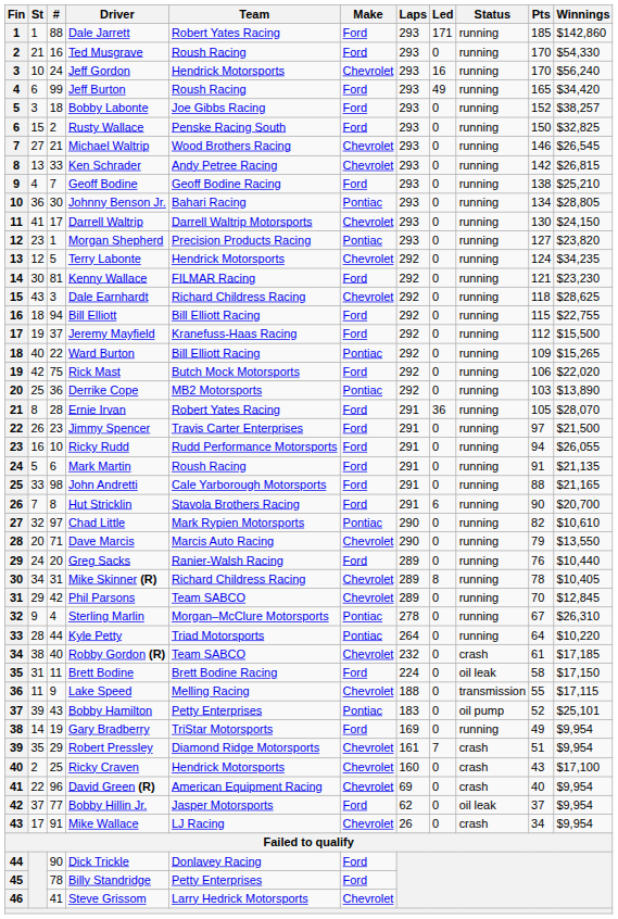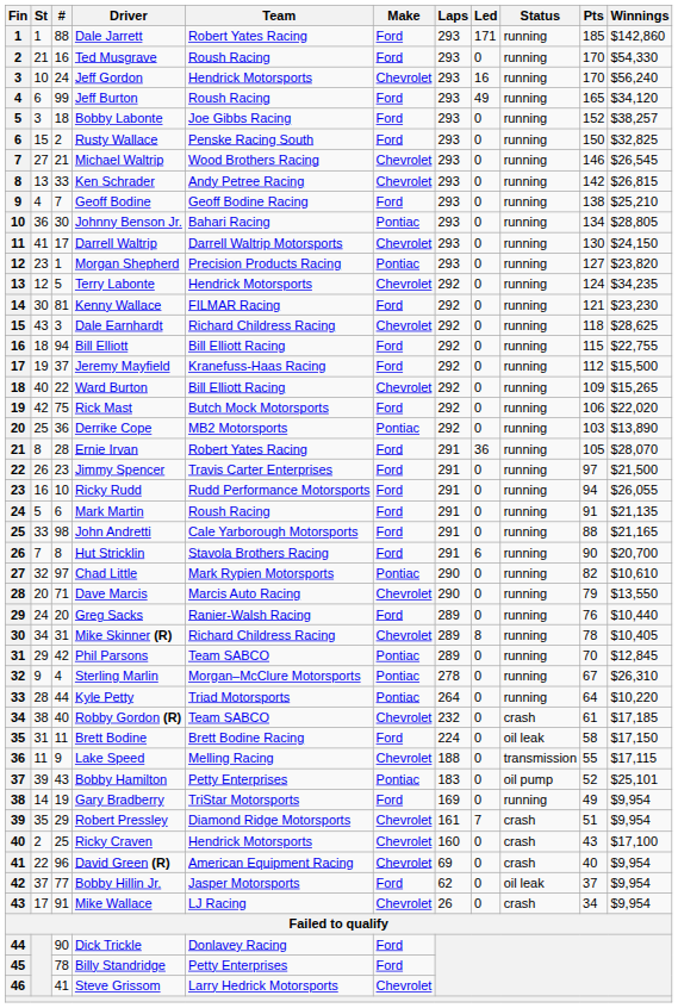Jeff Burton | Winnings: $34,420 -> $34,120
Ward Burton | Make: Pontiac -> Chevrolet
Phil Parsons | Make: Chevrolet -> Pontiac
